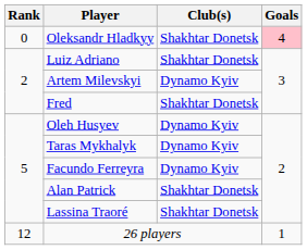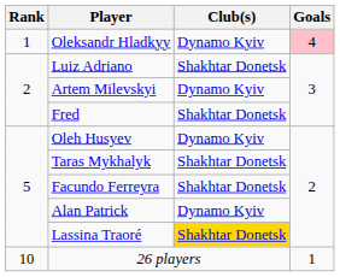Oleksandr Hladkyy | Rank: 0 -> 1
Oleksandr Hladkyy | Club(s): Shakhtar Donetsk -> Dynamo Kyiv
Taras Mykhalyk | Club(s): Dynamo Kyiv -> Shakhtar Donetsk
Facundo Ferreyra | Club(s): Dynamo Kyiv -> Shakhtar Donetsk
Alan Patrick | Club(s): Shakhtar Donetsk -> Dynamo Kyiv
Lassina Traoré | Club(s): no background -> gold background
26 players | Rank: 12 -> 10
